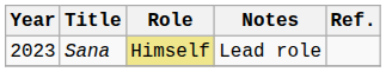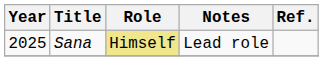Sana | Year: 2023 -> 2025
